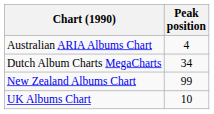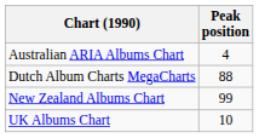Dutch Album Charts MegaCharts | Peak position: 34 -> 88
